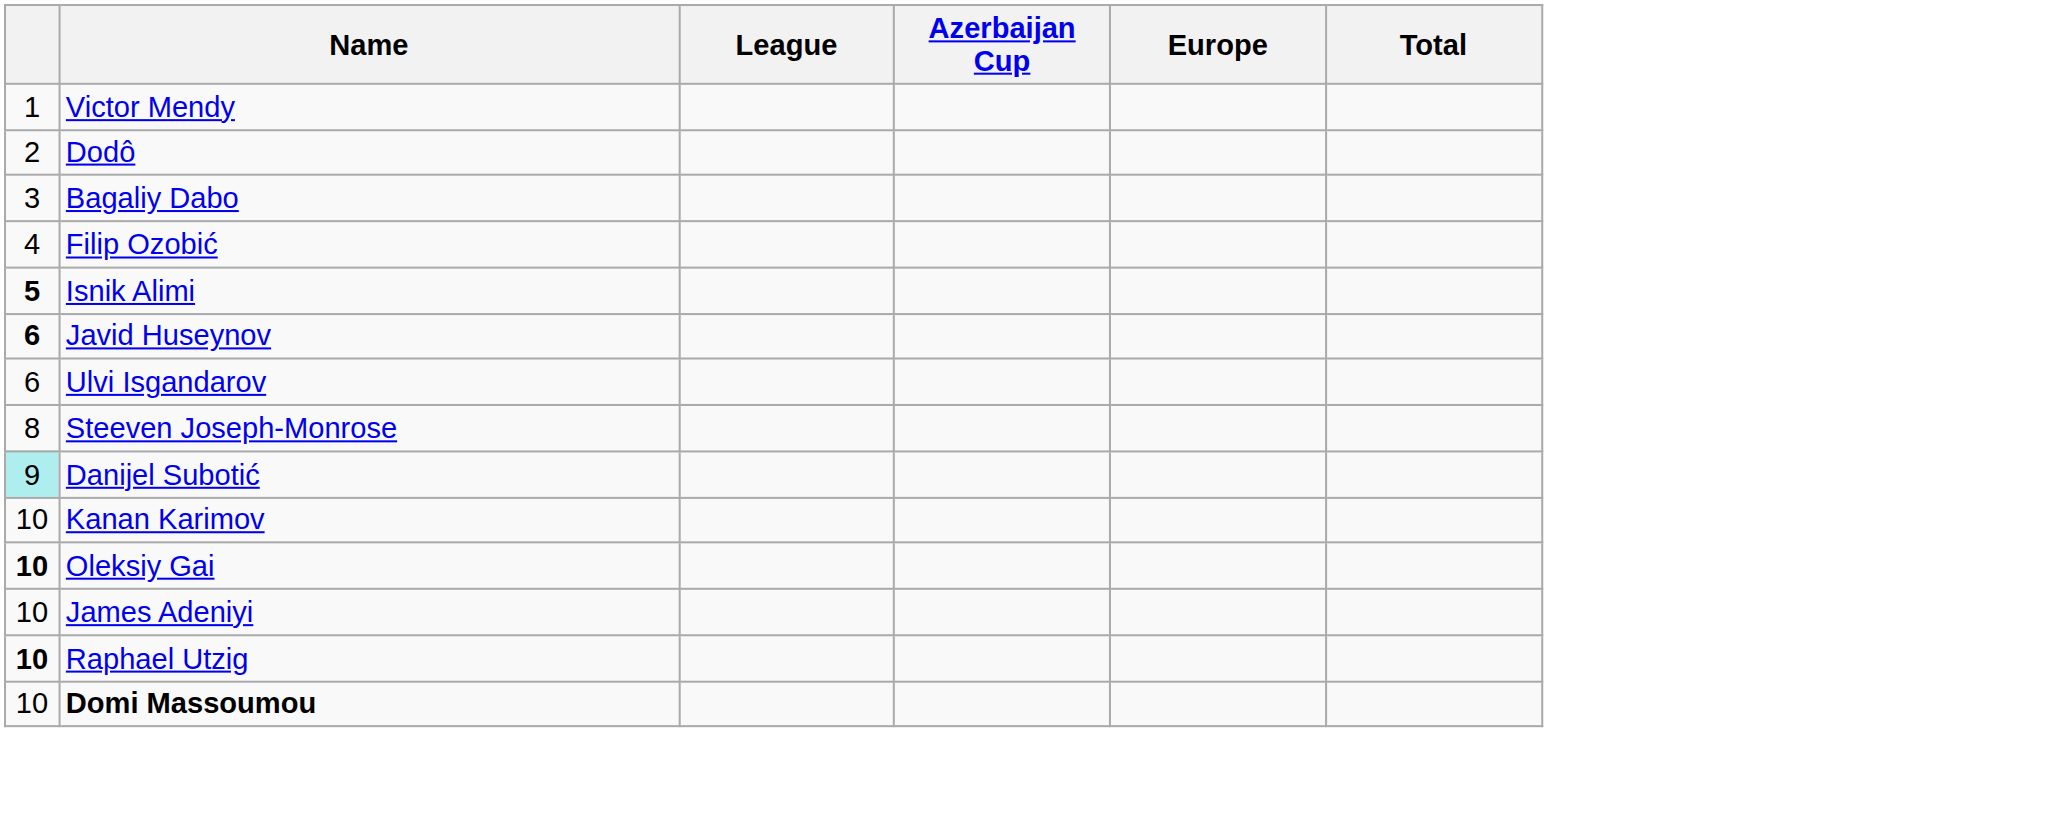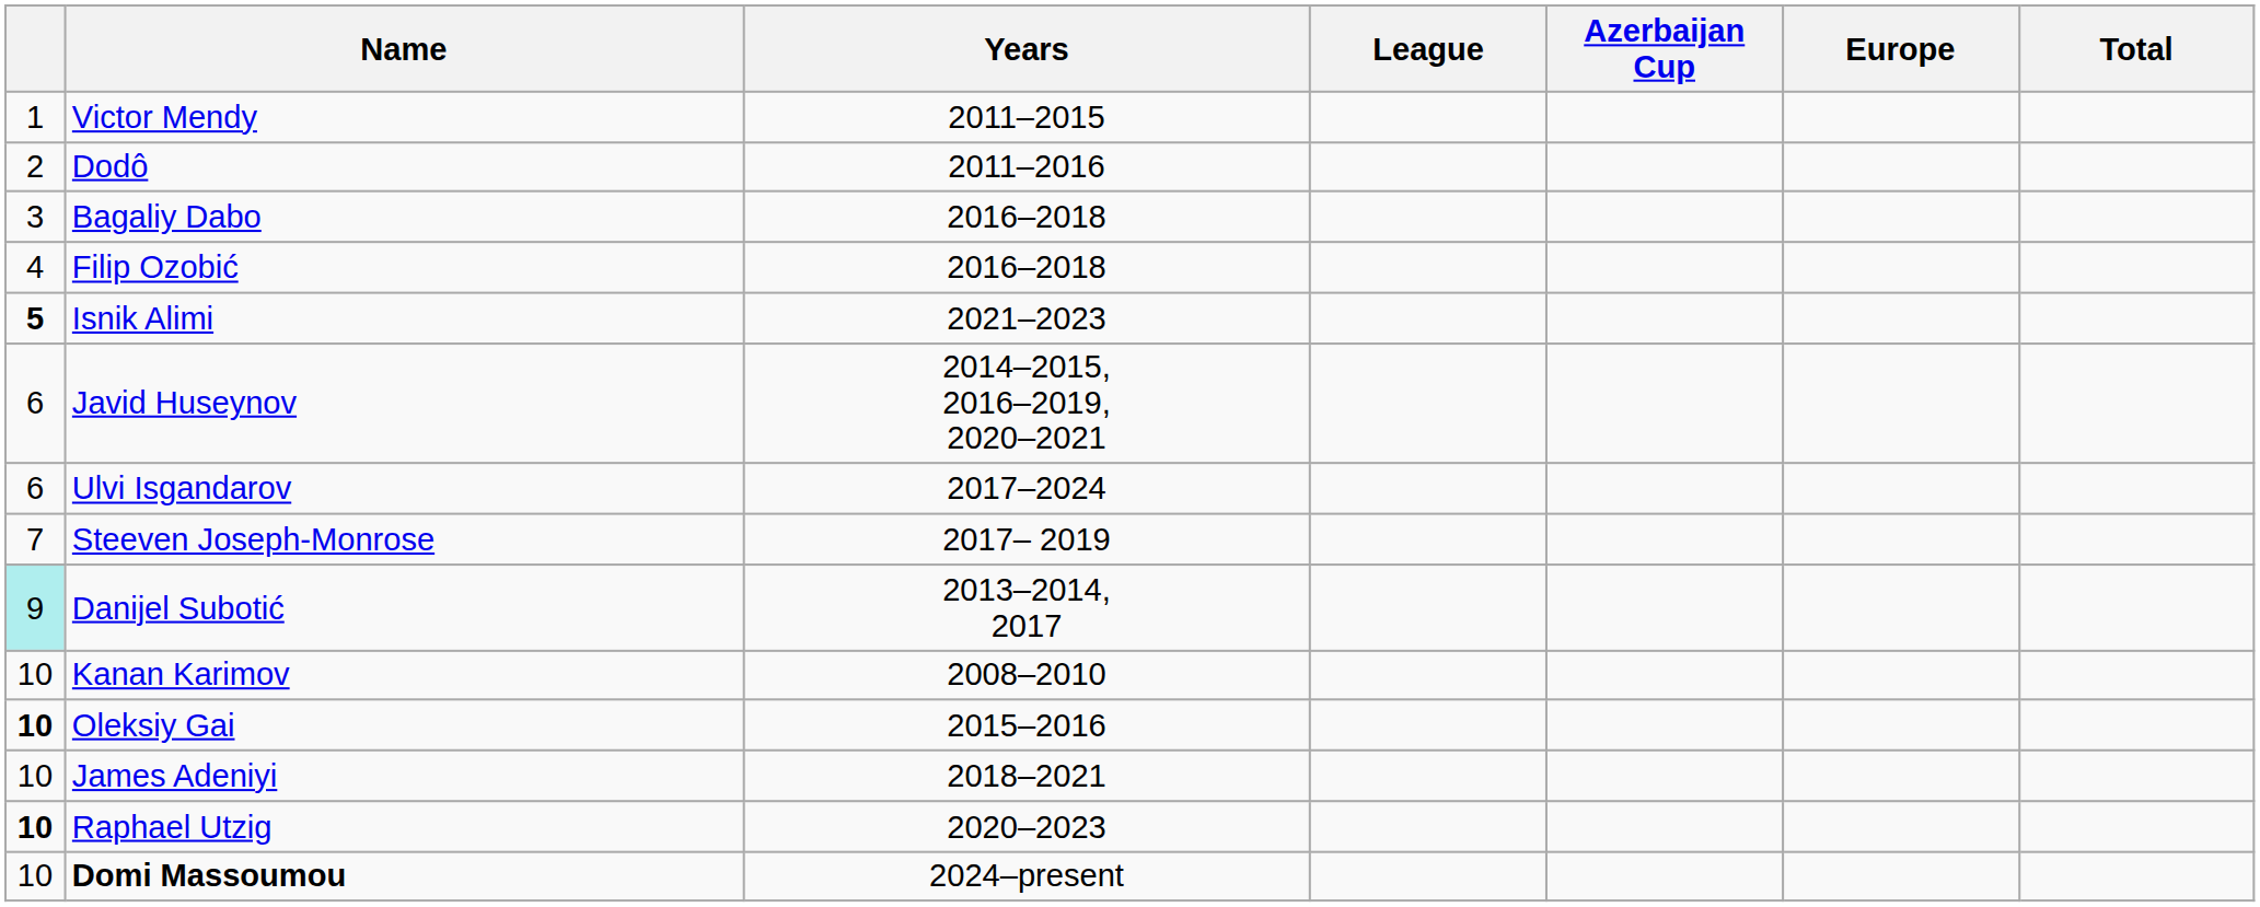+ column: Years | 2011–2015 | 2011–2016 | 2016–2018 | 2016–2018 | 2021–2023 | 2014–2015, 2016–2019, 2020–2021 | 2017–2024 | 2017– 2019 | 2013–2014, 2017 | 2008–2010 | 2015–2016 | 2018–2021 | 2020–2023 | 2024–present
Javid Huseynov | column 1: bold -> normal
Steeven Joseph-Monrose | column 1: 8 -> 7
